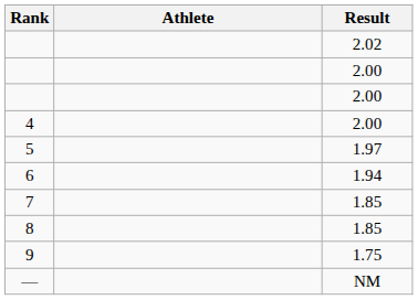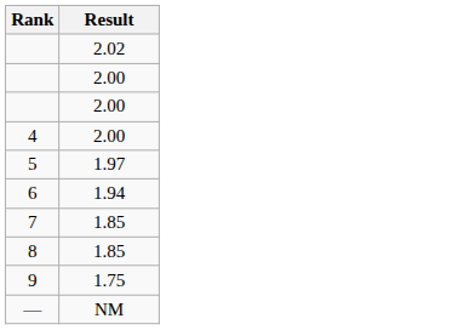- column: Athlete
